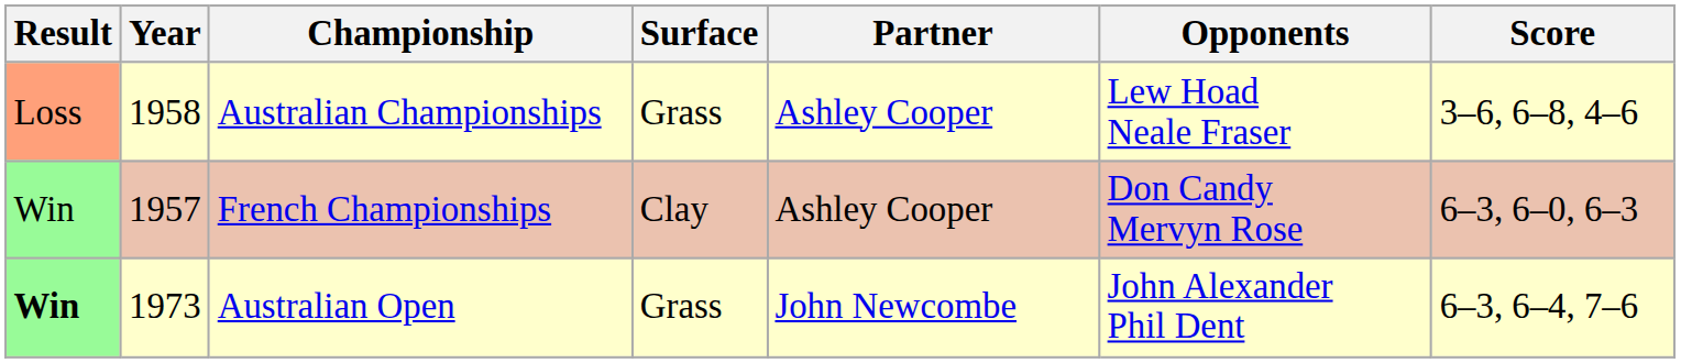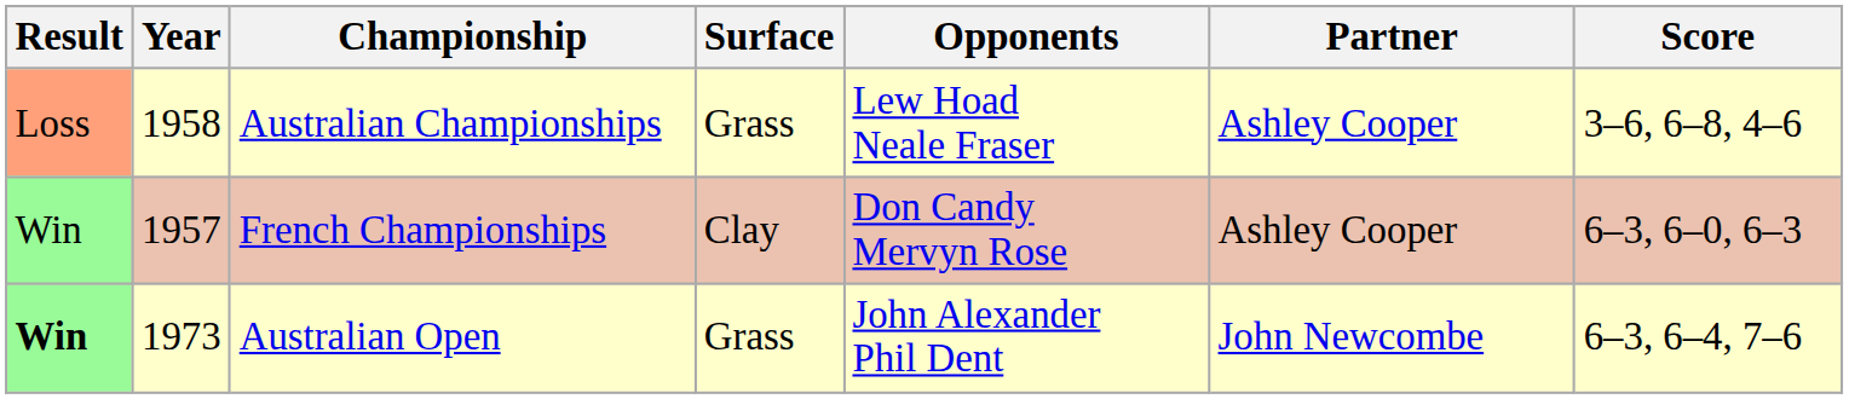columns swapped: Partner <-> Opponents
